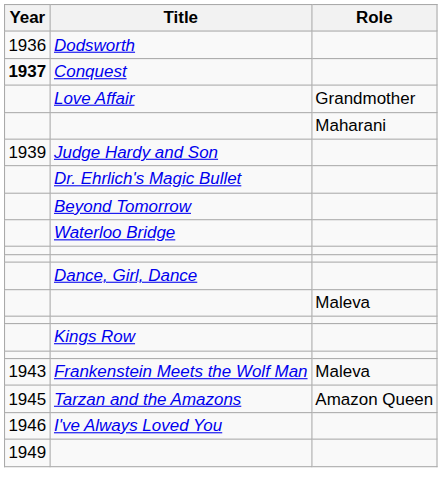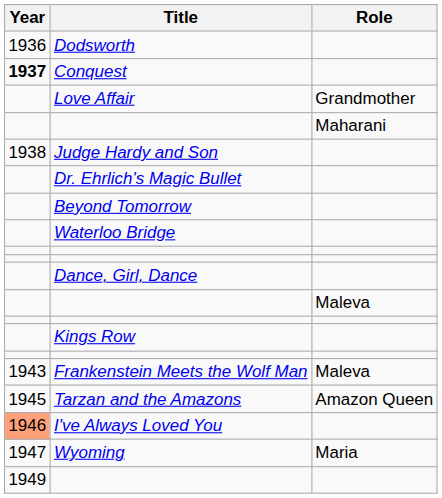Judge Hardy and Son | Year: 1939 -> 1938
I've Always Loved You | Year: no background -> lightsalmon background
+ row: 1947 | Wyoming | Maria
